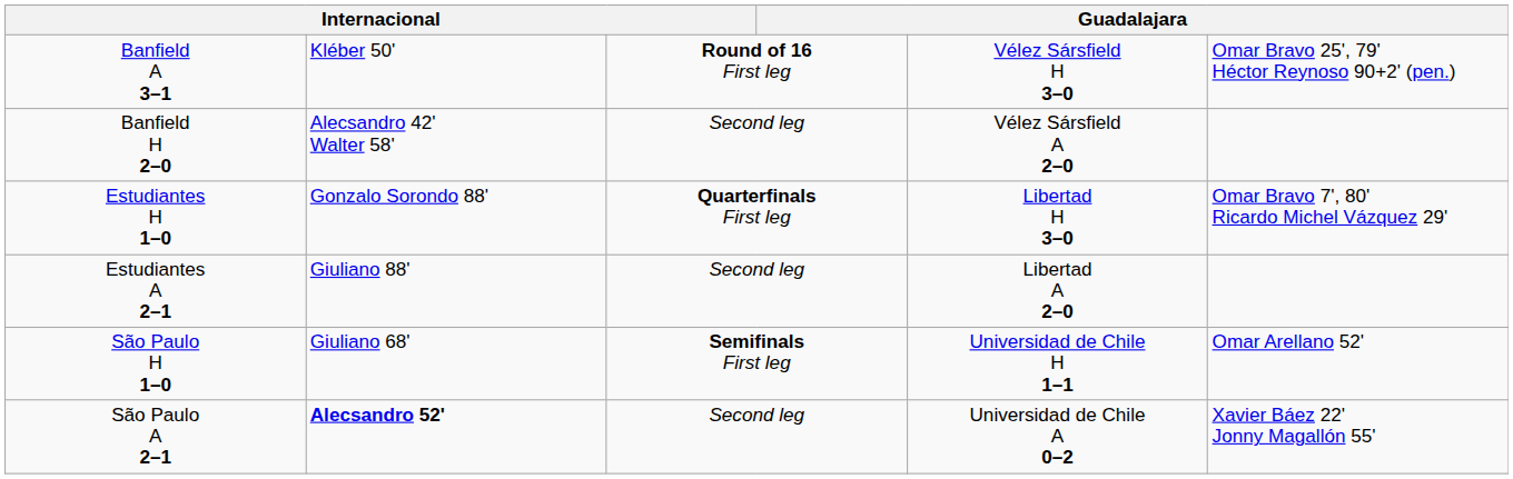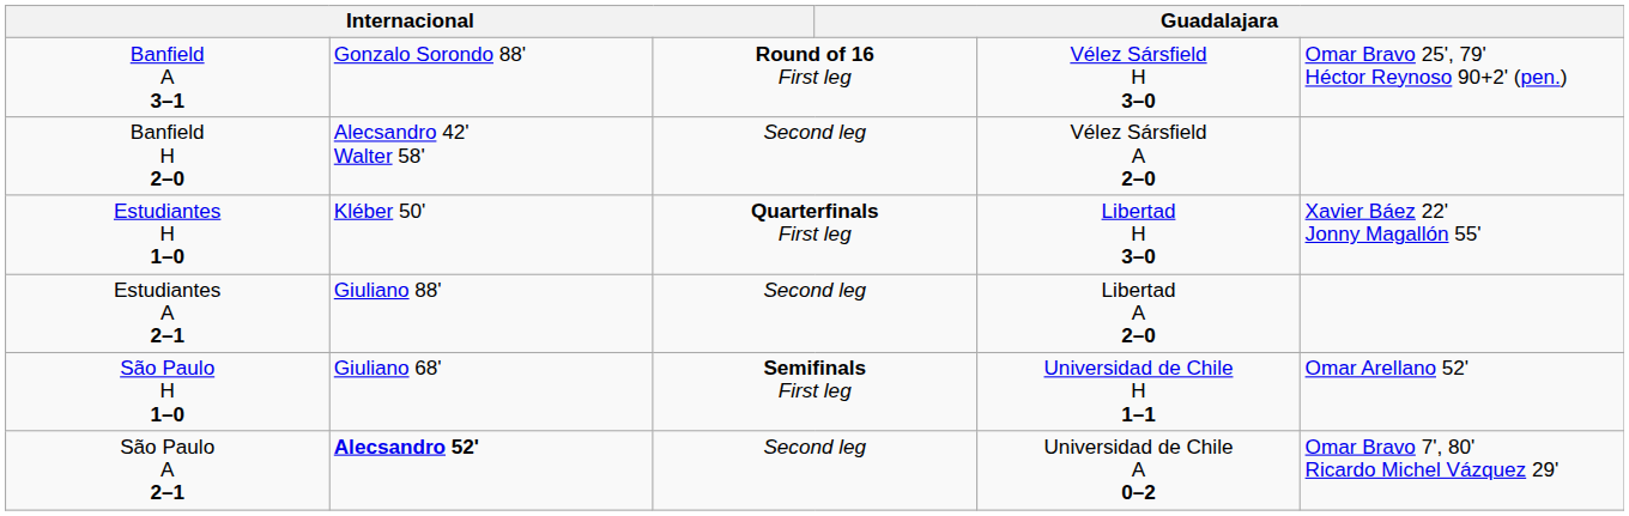Banfield A 3–1 | column 2: Kléber 50' -> Gonzalo Sorondo 88'
Estudiantes H 1–0 | column 2: Gonzalo Sorondo 88' -> Kléber 50'
Estudiantes H 1–0 | column 6: Omar Bravo 7', 80' Ricardo Michel Vázquez 29' -> Xavier Báez 22' Jonny Magallón 55'
São Paulo A 2–1 | column 6: Xavier Báez 22' Jonny Magallón 55' -> Omar Bravo 7', 80' Ricardo Michel Vázquez 29'
